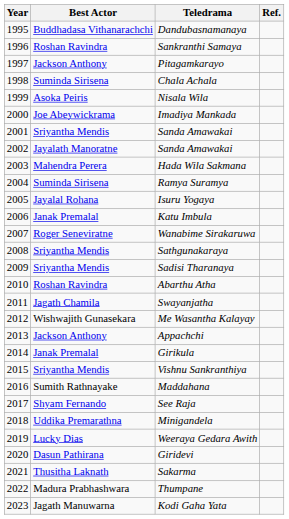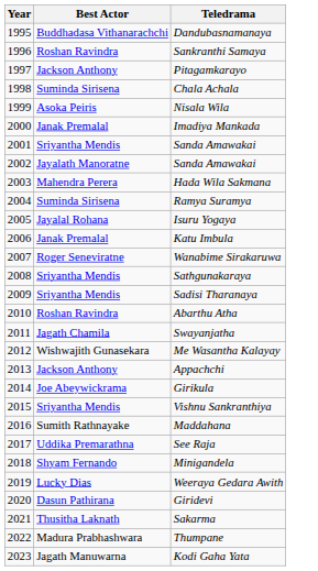- column: Ref.
Imadiya Mankada | Best Actor: Joe Abeywickrama -> Janak Premalal
Girikula | Best Actor: Janak Premalal -> Joe Abeywickrama
See Raja | Best Actor: Shyam Fernando -> Uddika Premarathna
Minigandela | Best Actor: Uddika Premarathna -> Shyam Fernando
